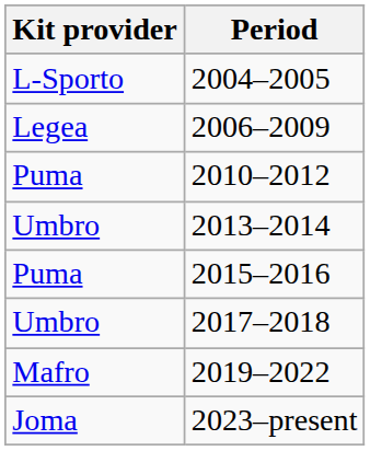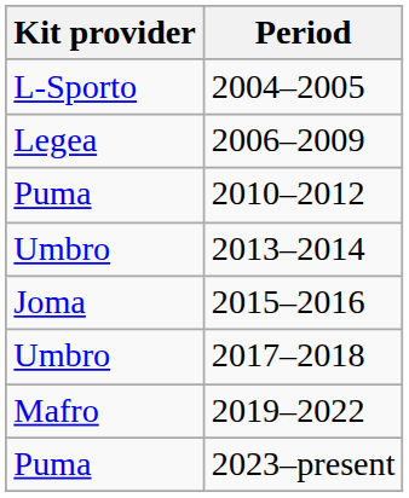2015–2016 | Kit provider: Puma -> Joma
2023–present | Kit provider: Joma -> Puma
